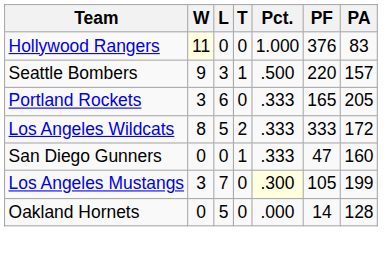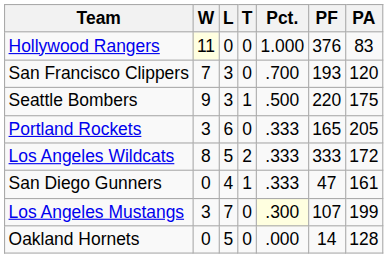+ row: San Francisco Clippers | 7 | 3 | 0 | .700 | 193 | 120
Seattle Bombers | PA: 157 -> 175
San Diego Gunners | L: 0 -> 4
San Diego Gunners | PA: 160 -> 161
Los Angeles Mustangs | PF: 105 -> 107
